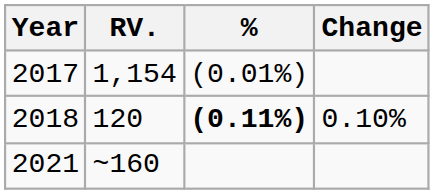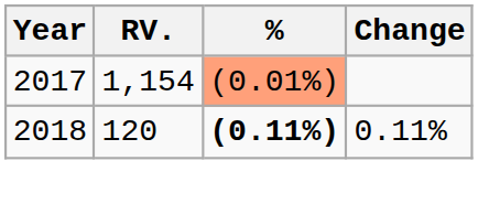2017 | %: no background -> lightsalmon background
2018 | Change: 0.10% -> 0.11%
- row: 2021 | ~160
